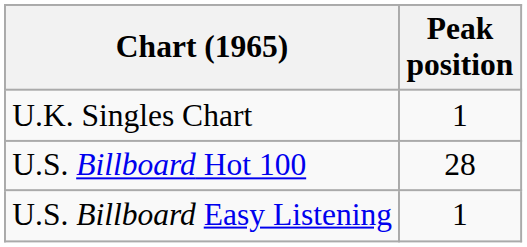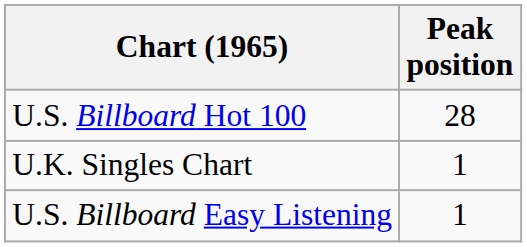rows swapped: U.K. Singles Chart <-> U.S. Billboard Hot 100
